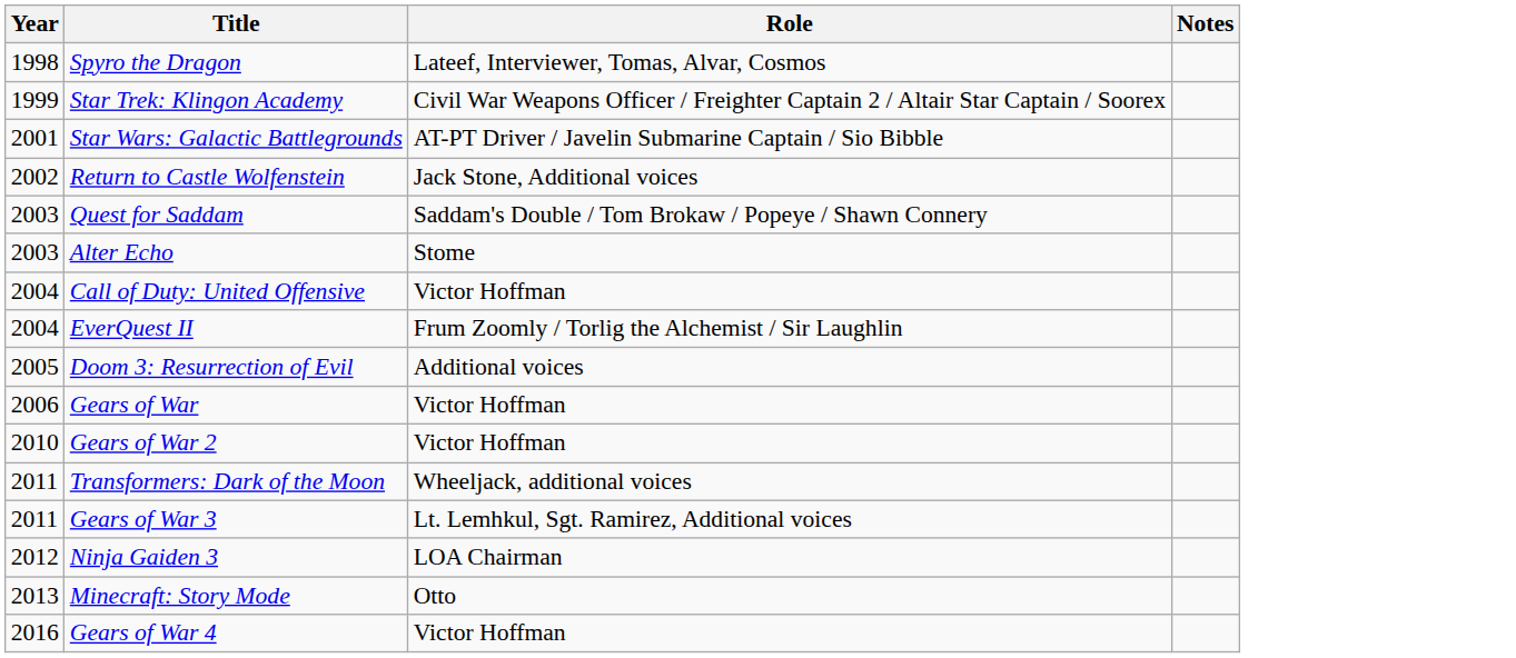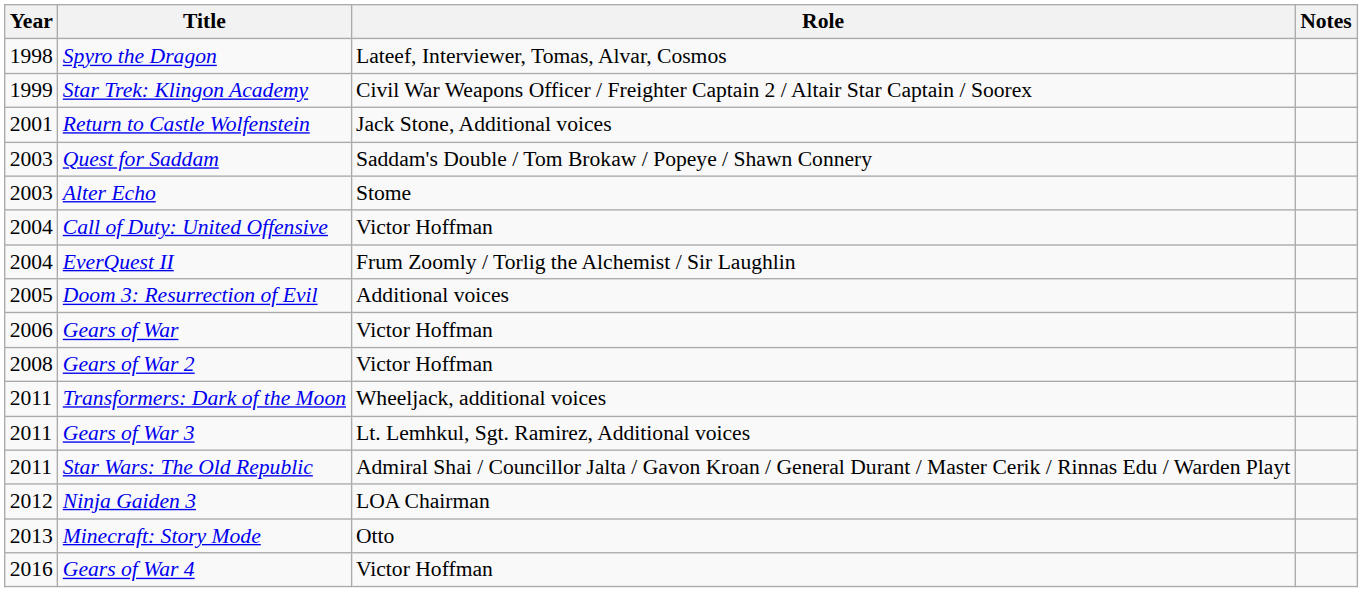- row: 2001 | Star Wars: Galactic Battlegrounds | AT-PT Driver / Javelin Submarine Captain / Sio Bibble
Return to Castle Wolfenstein | Year: 2002 -> 2001
Gears of War 2 | Year: 2010 -> 2008
+ row: 2011 | Star Wars: The Old Republic | Admiral Shai / Councillor Jalta / Gavon Kroan / General Durant / Master Cerik / Rinnas Edu / Warden Playt
